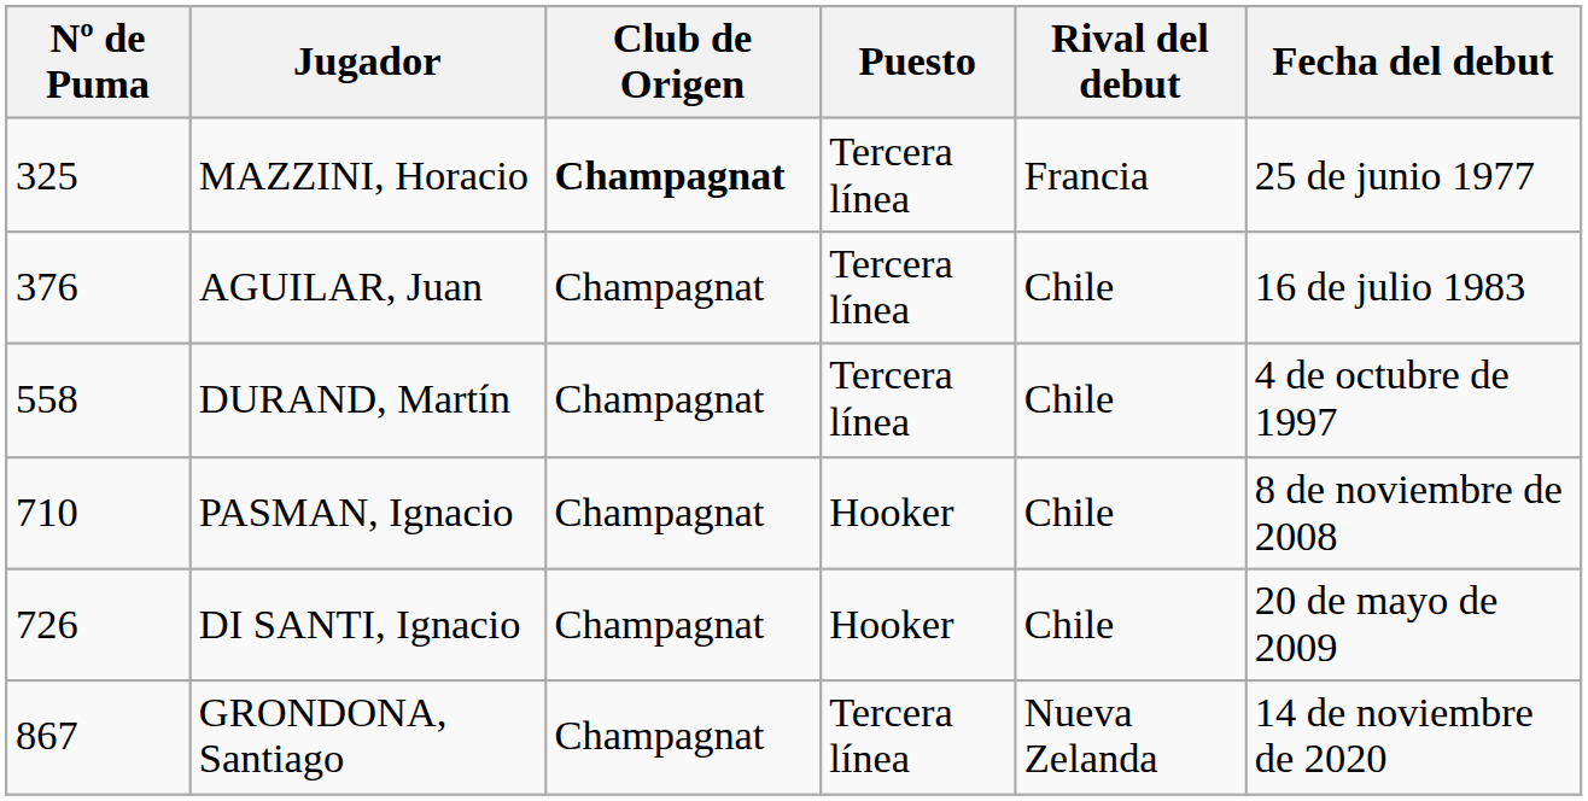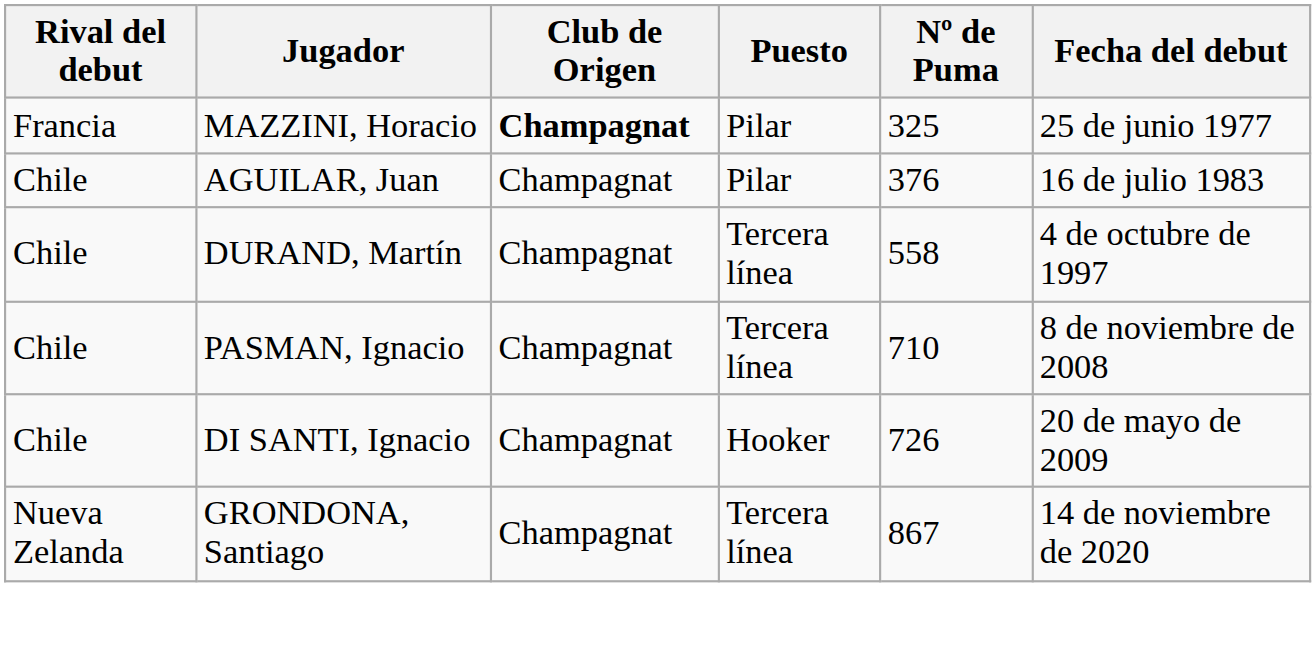columns swapped: Nº de Puma <-> Rival del debut
MAZZINI, Horacio | Puesto: Tercera línea -> Pilar
AGUILAR, Juan | Puesto: Tercera línea -> Pilar
PASMAN, Ignacio | Puesto: Hooker -> Tercera línea
